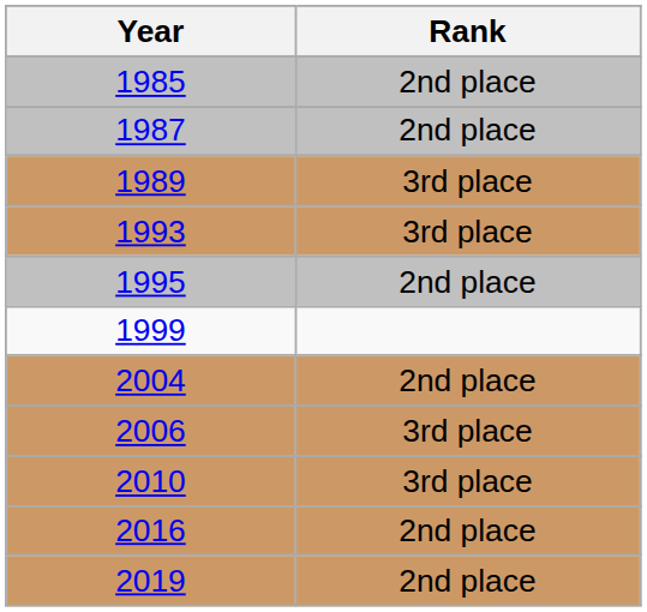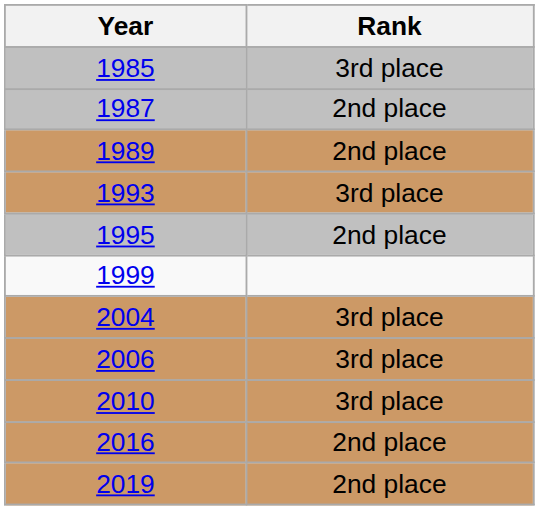1985 | Rank: 2nd place -> 3rd place
1989 | Rank: 3rd place -> 2nd place
2004 | Rank: 2nd place -> 3rd place
